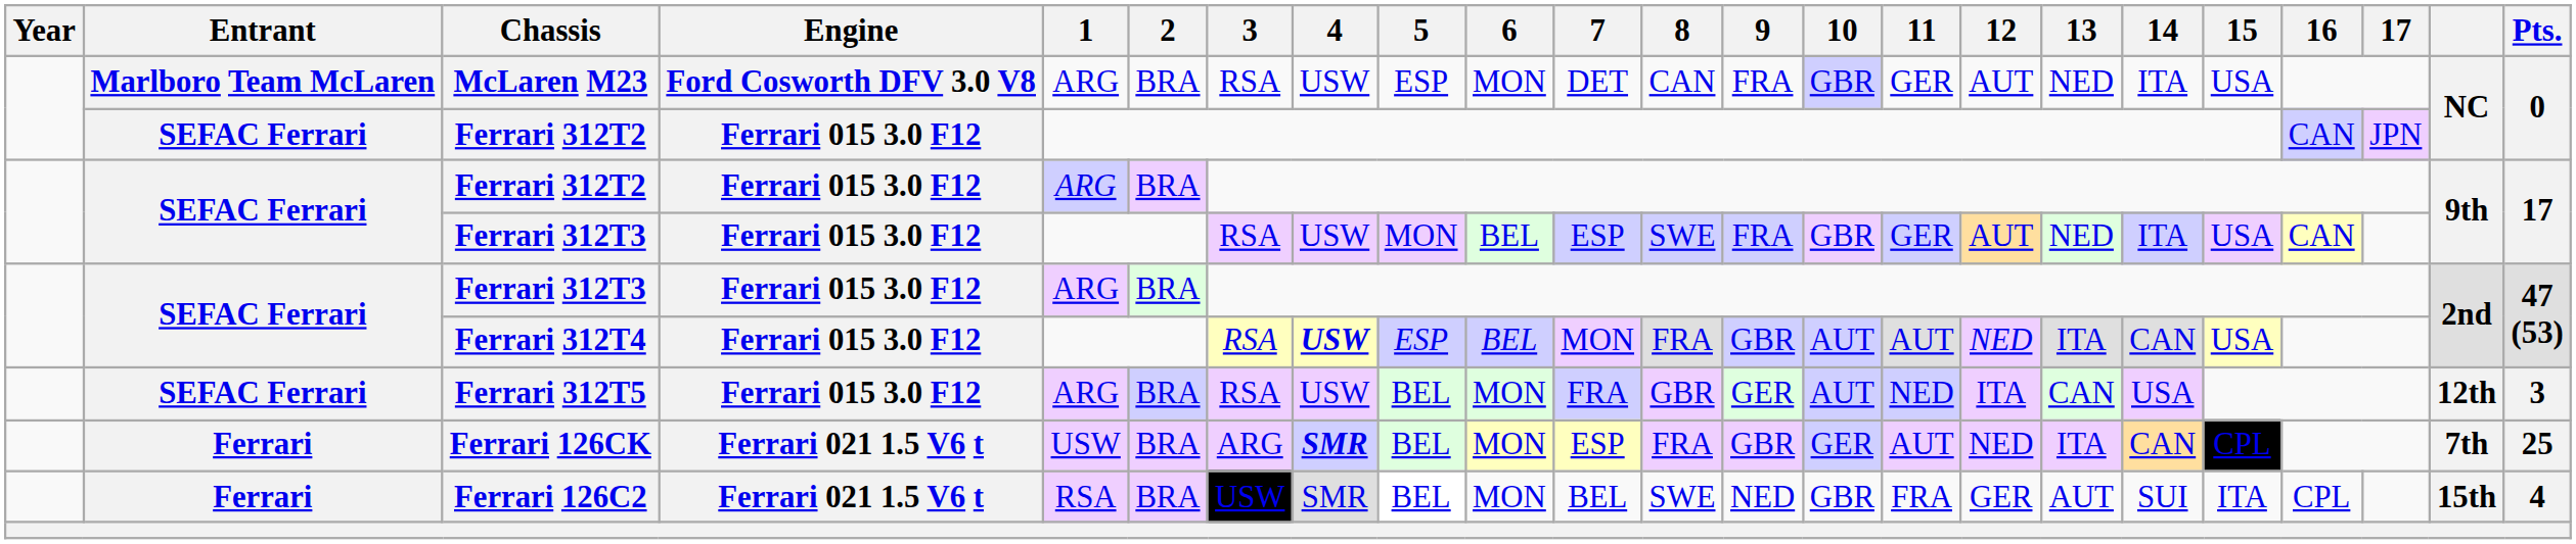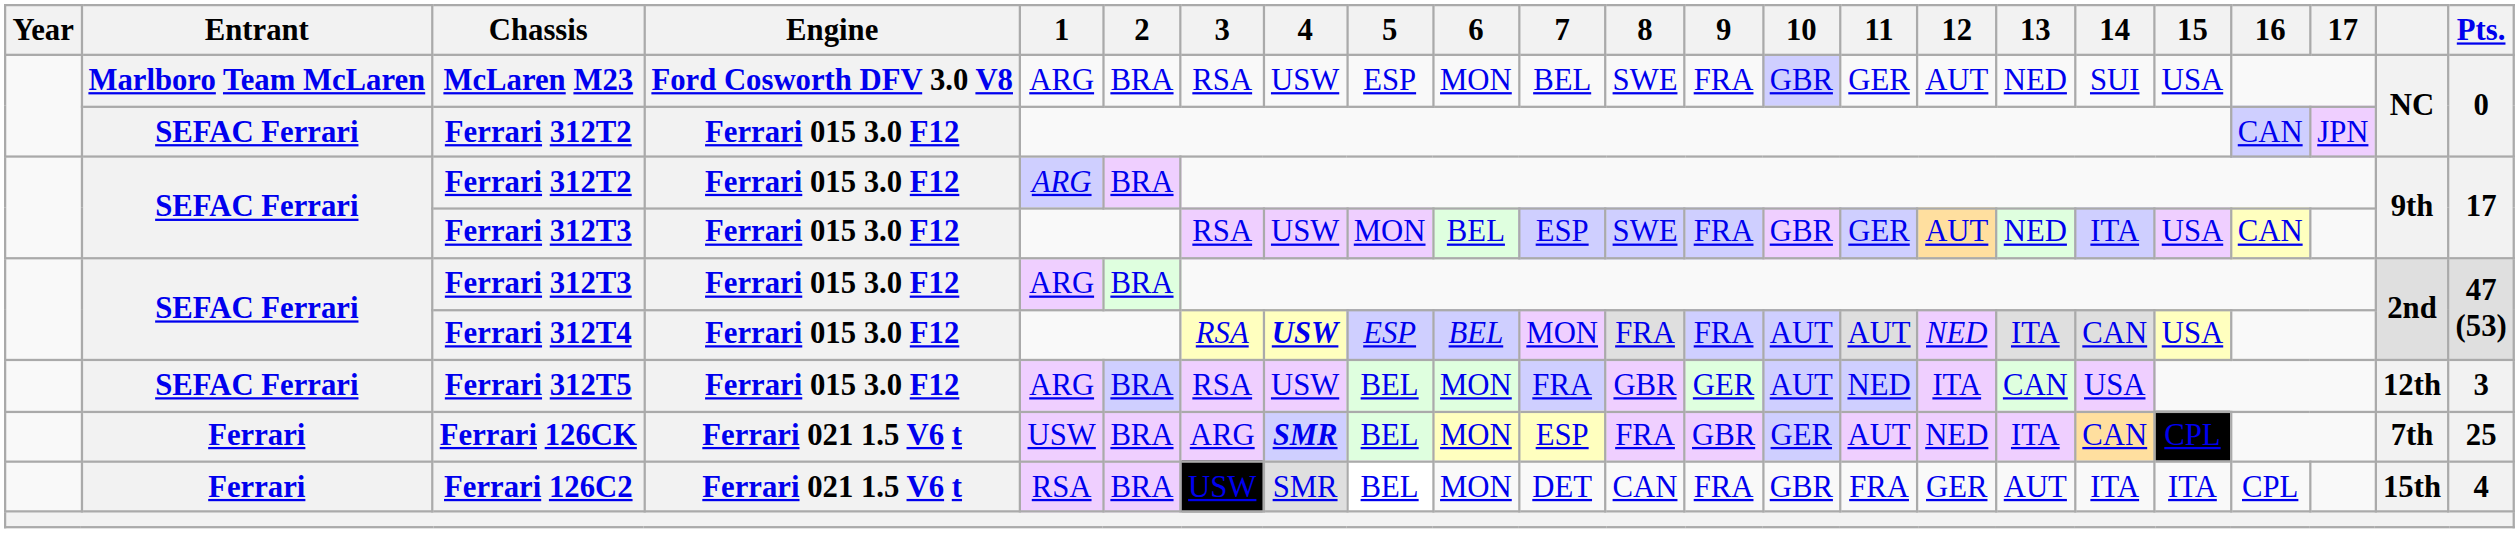McLaren M23 | 7: DET -> BEL
McLaren M23 | 8: CAN -> SWE
McLaren M23 | 14: ITA -> SUI
Ferrari 312T4 | 9: GBR -> FRA
Ferrari 126C2 | 7: BEL -> DET
Ferrari 126C2 | 8: SWE -> CAN
Ferrari 126C2 | 9: NED -> FRA
Ferrari 126C2 | 14: SUI -> ITA
